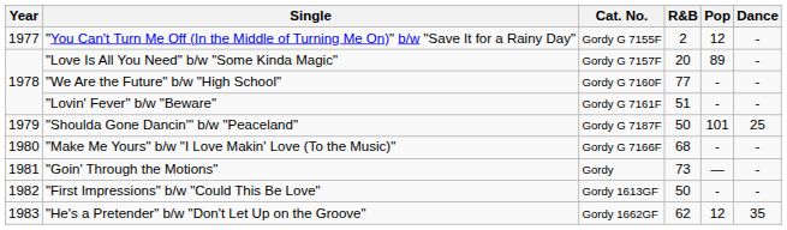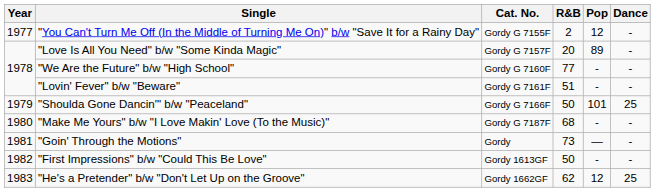"Shoulda Gone Dancin'" b/w "Peaceland" | Cat. No.: Gordy G 7187F -> Gordy G 7166F
"Make Me Yours" b/w "I Love Makin' Love (To the Music)" | Cat. No.: Gordy G 7166F -> Gordy G 7187F
"He's a Pretender" b/w "Don't Let Up on the Groove" | Dance: 35 -> 25
